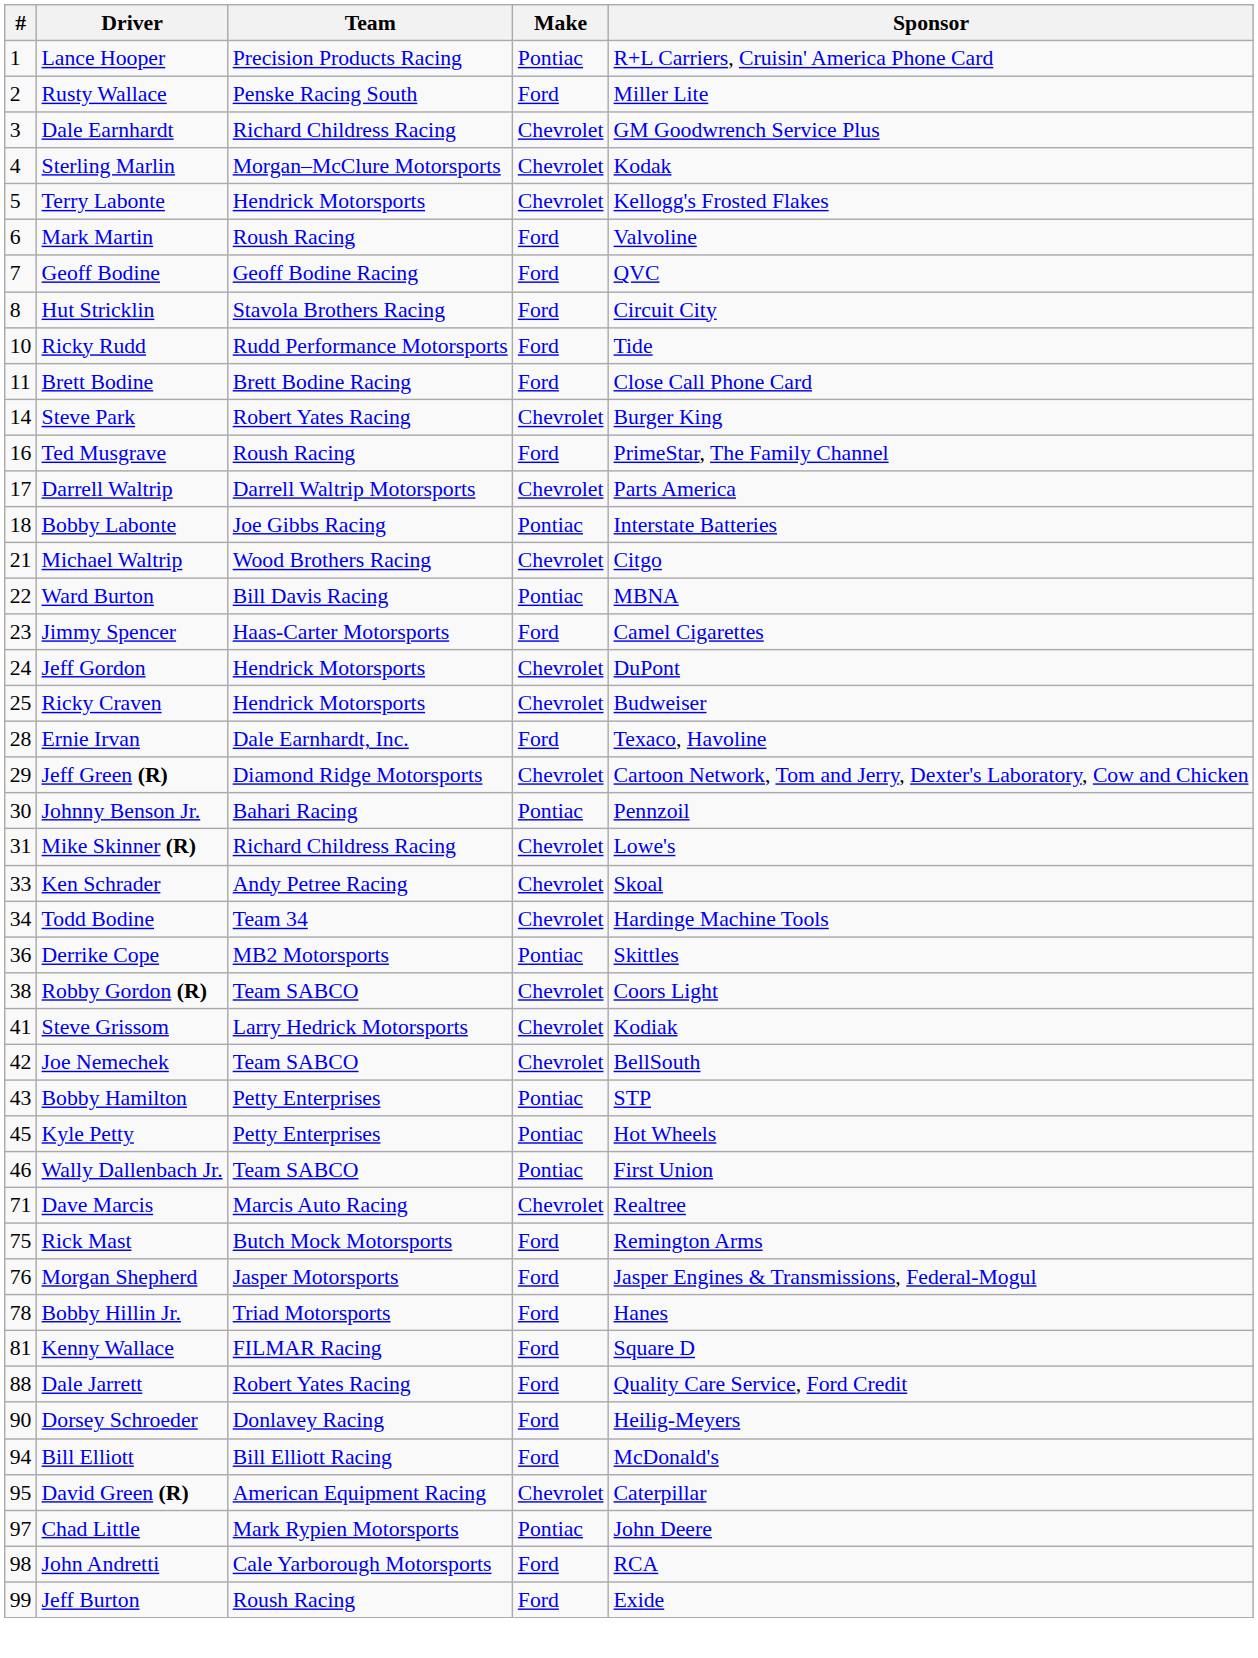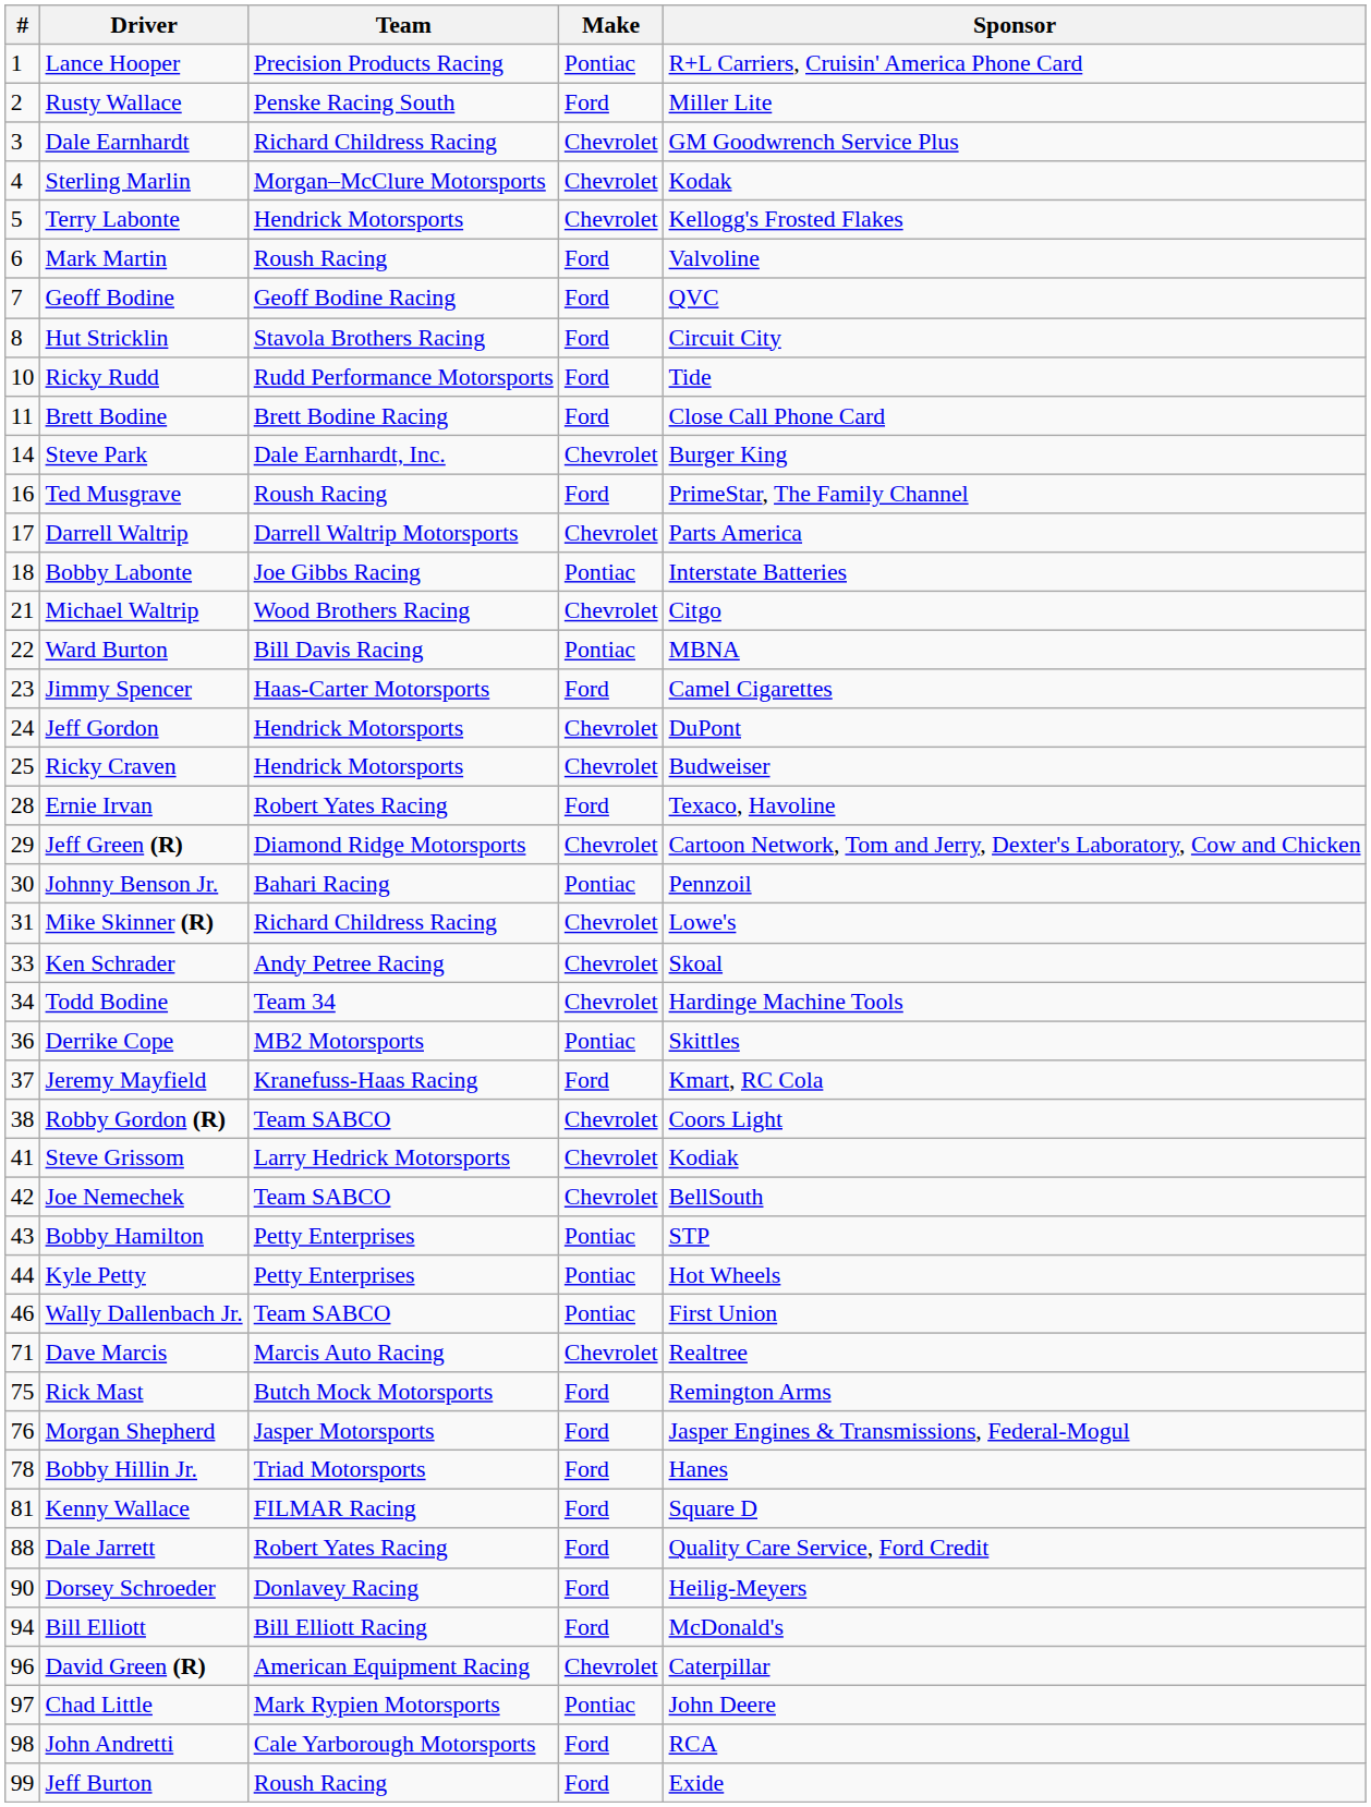Steve Park | Team: Robert Yates Racing -> Dale Earnhardt, Inc.
Ernie Irvan | Team: Dale Earnhardt, Inc. -> Robert Yates Racing
+ row: 37 | Jeremy Mayfield | Kranefuss-Haas Racing | Ford | Kmart, RC Cola
Kyle Petty | #: 45 -> 44
David Green (R) | #: 95 -> 96
